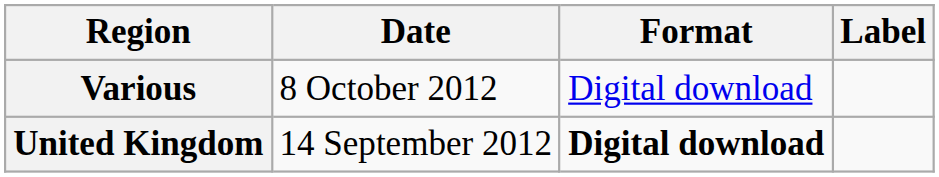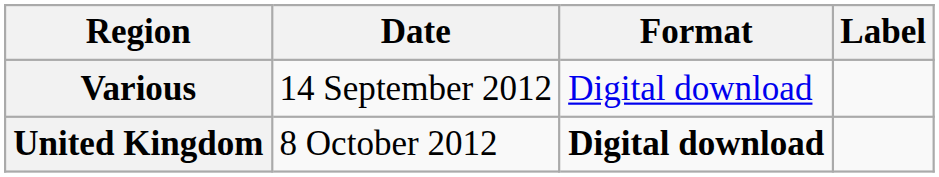Various | Date: 8 October 2012 -> 14 September 2012
United Kingdom | Date: 14 September 2012 -> 8 October 2012
